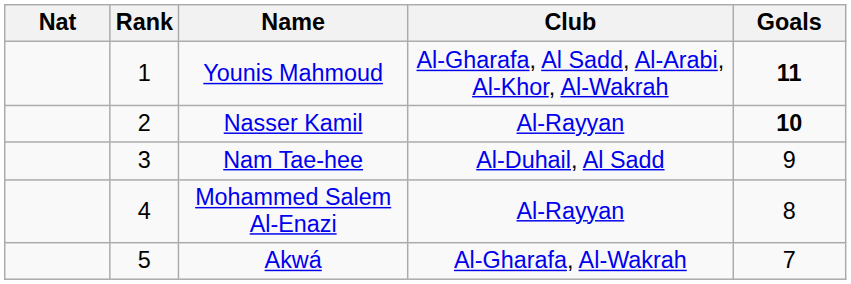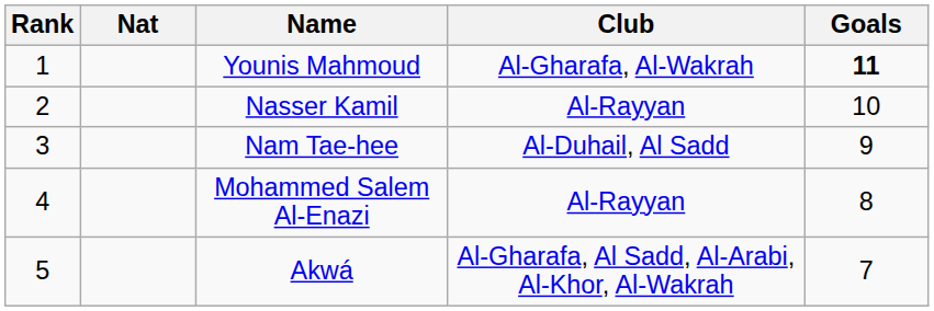columns swapped: Rank <-> Nat
Younis Mahmoud | Club: Al-Gharafa, Al Sadd, Al-Arabi, Al-Khor, Al-Wakrah -> Al-Gharafa, Al-Wakrah
Nasser Kamil | Goals: bold -> normal
Akwá | Club: Al-Gharafa, Al-Wakrah -> Al-Gharafa, Al Sadd, Al-Arabi, Al-Khor, Al-Wakrah
